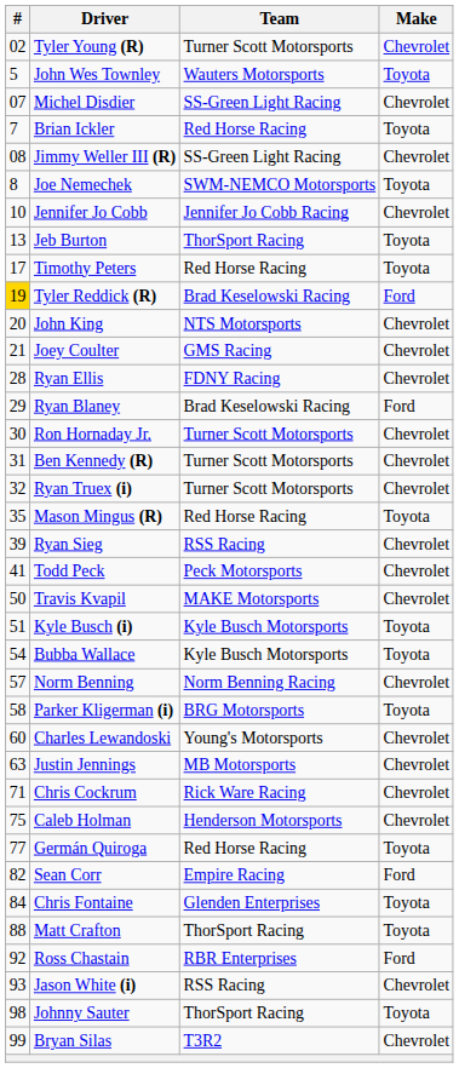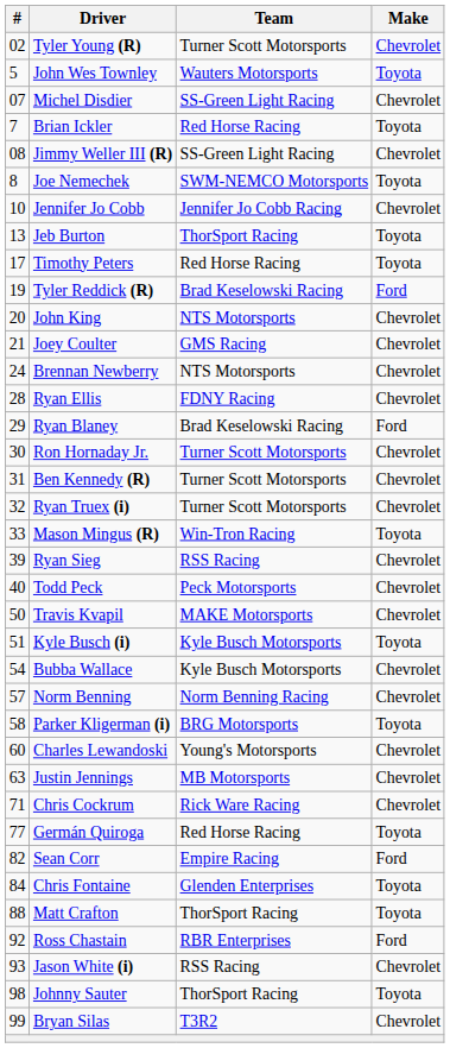Tyler Reddick (R) | #: gold background -> no background
+ row: 24 | Brennan Newberry | NTS Motorsports | Chevrolet
Mason Mingus (R) | #: 35 -> 33
Mason Mingus (R) | Team: Red Horse Racing -> Win-Tron Racing
Todd Peck | #: 41 -> 40
Bubba Wallace | Make: Toyota -> Chevrolet
- row: 75 | Caleb Holman | Henderson Motorsports | Chevrolet
